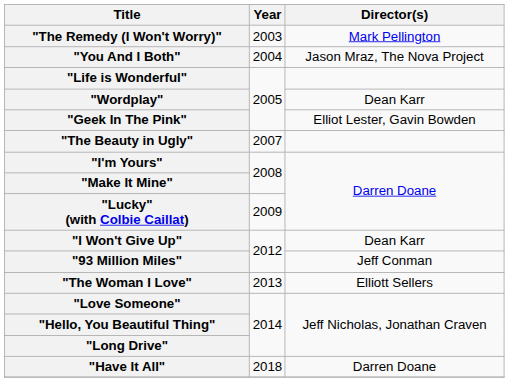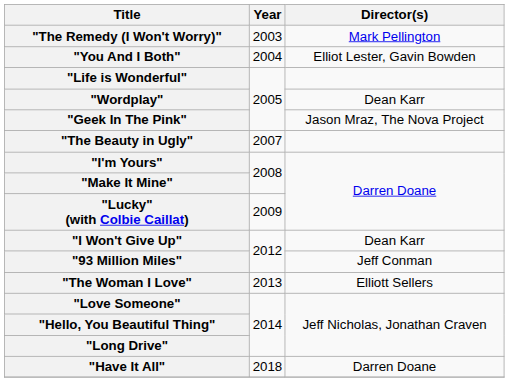"You And I Both" | Director(s): Jason Mraz, The Nova Project -> Elliot Lester, Gavin Bowden
"Geek In The Pink" | Director(s): Elliot Lester, Gavin Bowden -> Jason Mraz, The Nova Project
